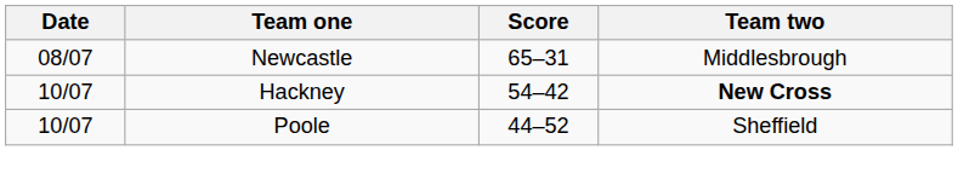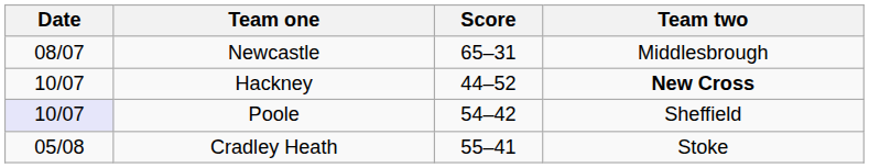Hackney | Score: 54–42 -> 44–52
Poole | Date: no background -> lavender background
Poole | Score: 44–52 -> 54–42
+ row: 05/08 | Cradley Heath | 55–41 | Stoke
